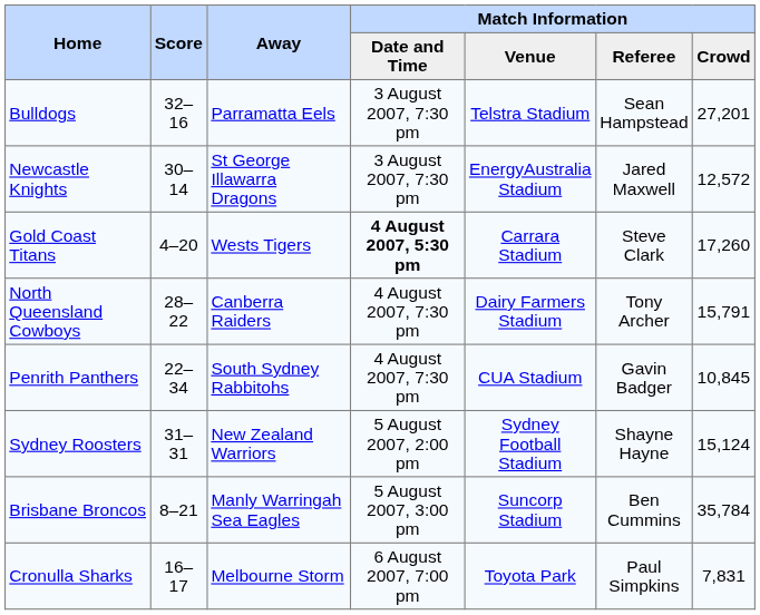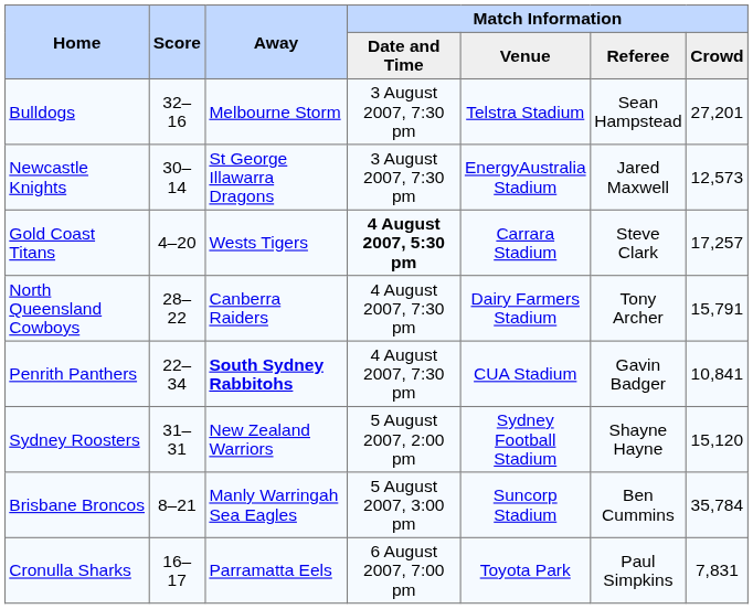Bulldogs | Away: Parramatta Eels -> Melbourne Storm
Newcastle Knights | Match Information / Crowd: 12,572 -> 12,573
Gold Coast Titans | Match Information / Crowd: 17,260 -> 17,257
Penrith Panthers | Away: normal -> bold
Penrith Panthers | Match Information / Crowd: 10,845 -> 10,841
Sydney Roosters | Match Information / Crowd: 15,124 -> 15,120
Cronulla Sharks | Away: Melbourne Storm -> Parramatta Eels
